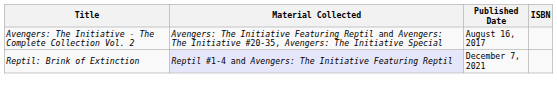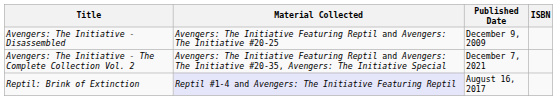+ row: Avengers: The Initiative - Disassembled | Avengers: The Initiative Featuring Reptil and Avengers: The Initiative #20-25 | December 9, 2009
Avengers: The Initiative - The Complete Collection Vol. 2 | Published Date: August 16, 2017 -> December 7, 2021
Reptil: Brink of Extinction | Published Date: December 7, 2021 -> August 16, 2017
